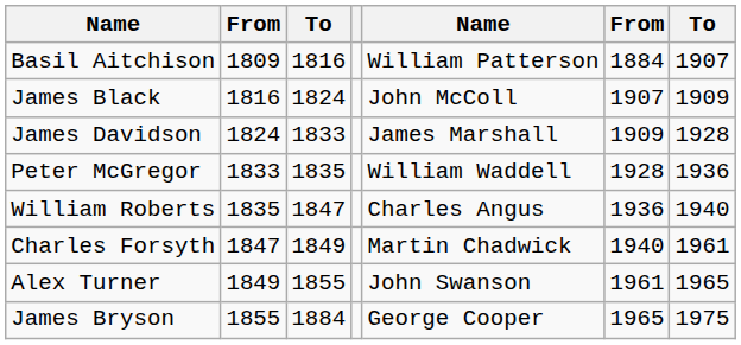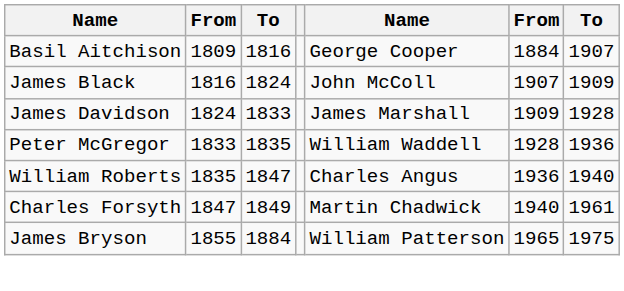Basil Aitchison | column 5: William Patterson -> George Cooper
- row: Alex Turner | 1849 | 1855 | John Swanson | 1961 | 1965
James Bryson | column 5: George Cooper -> William Patterson
